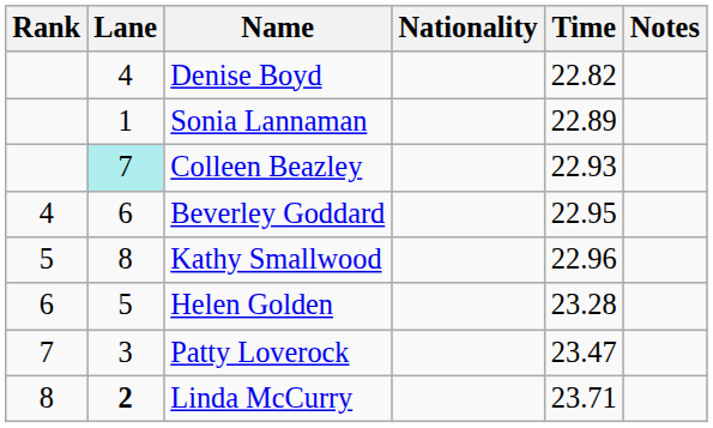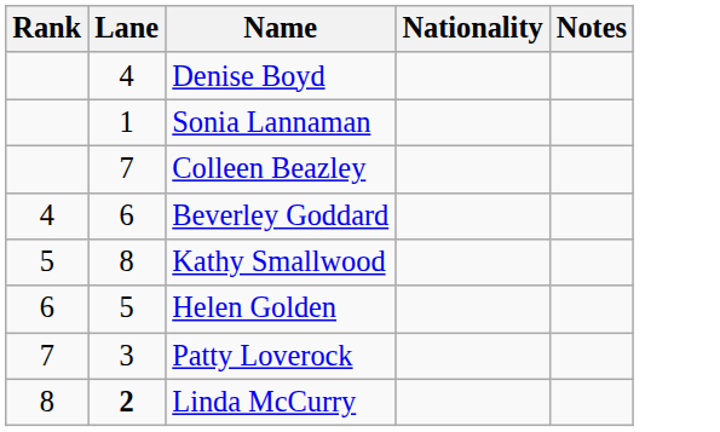- column: Time | 22.82 | 22.89 | 22.93 | 22.95 | 22.96 | 23.28 | 23.47 | 23.71
Colleen Beazley | Lane: paleturquoise background -> no background
